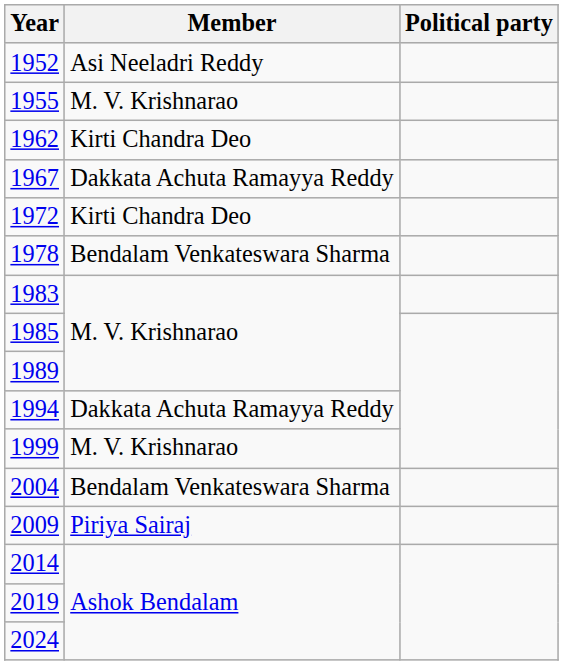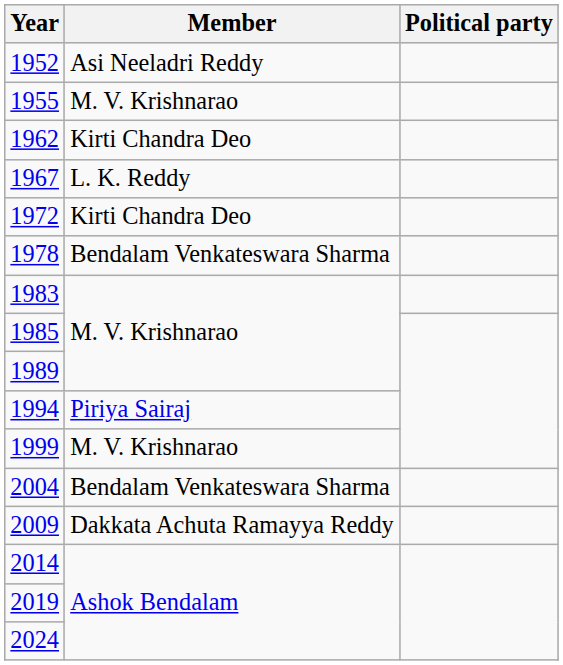1967 | Member: Dakkata Achuta Ramayya Reddy -> L. K. Reddy
1994 | Member: Dakkata Achuta Ramayya Reddy -> Piriya Sairaj
2009 | Member: Piriya Sairaj -> Dakkata Achuta Ramayya Reddy
